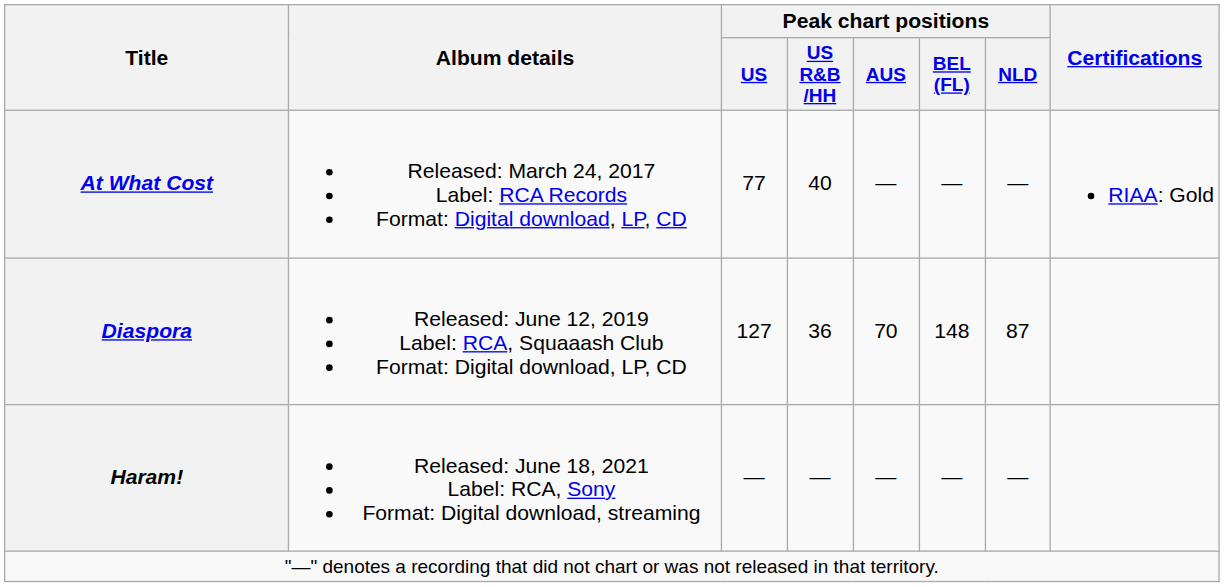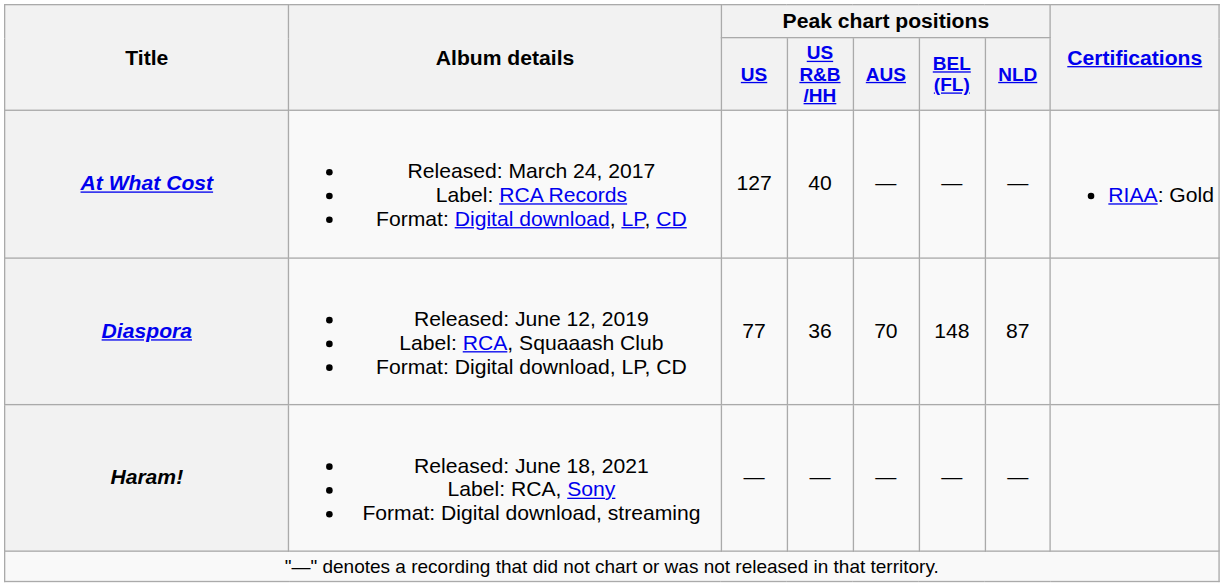At What Cost | Peak chart positions / US: 77 -> 127
Diaspora | Peak chart positions / US: 127 -> 77
